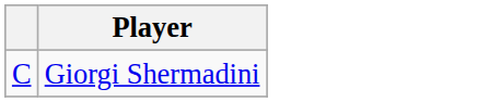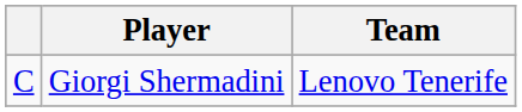+ column: Team | Lenovo Tenerife
